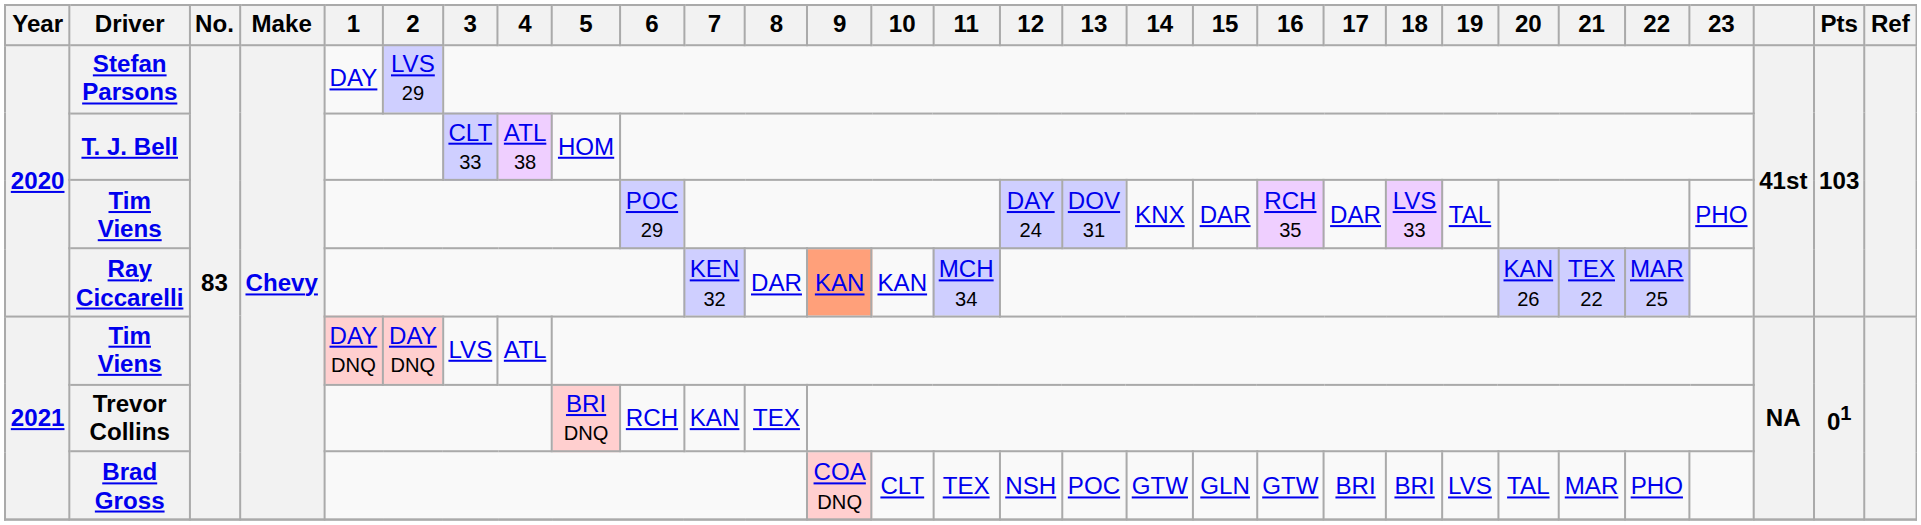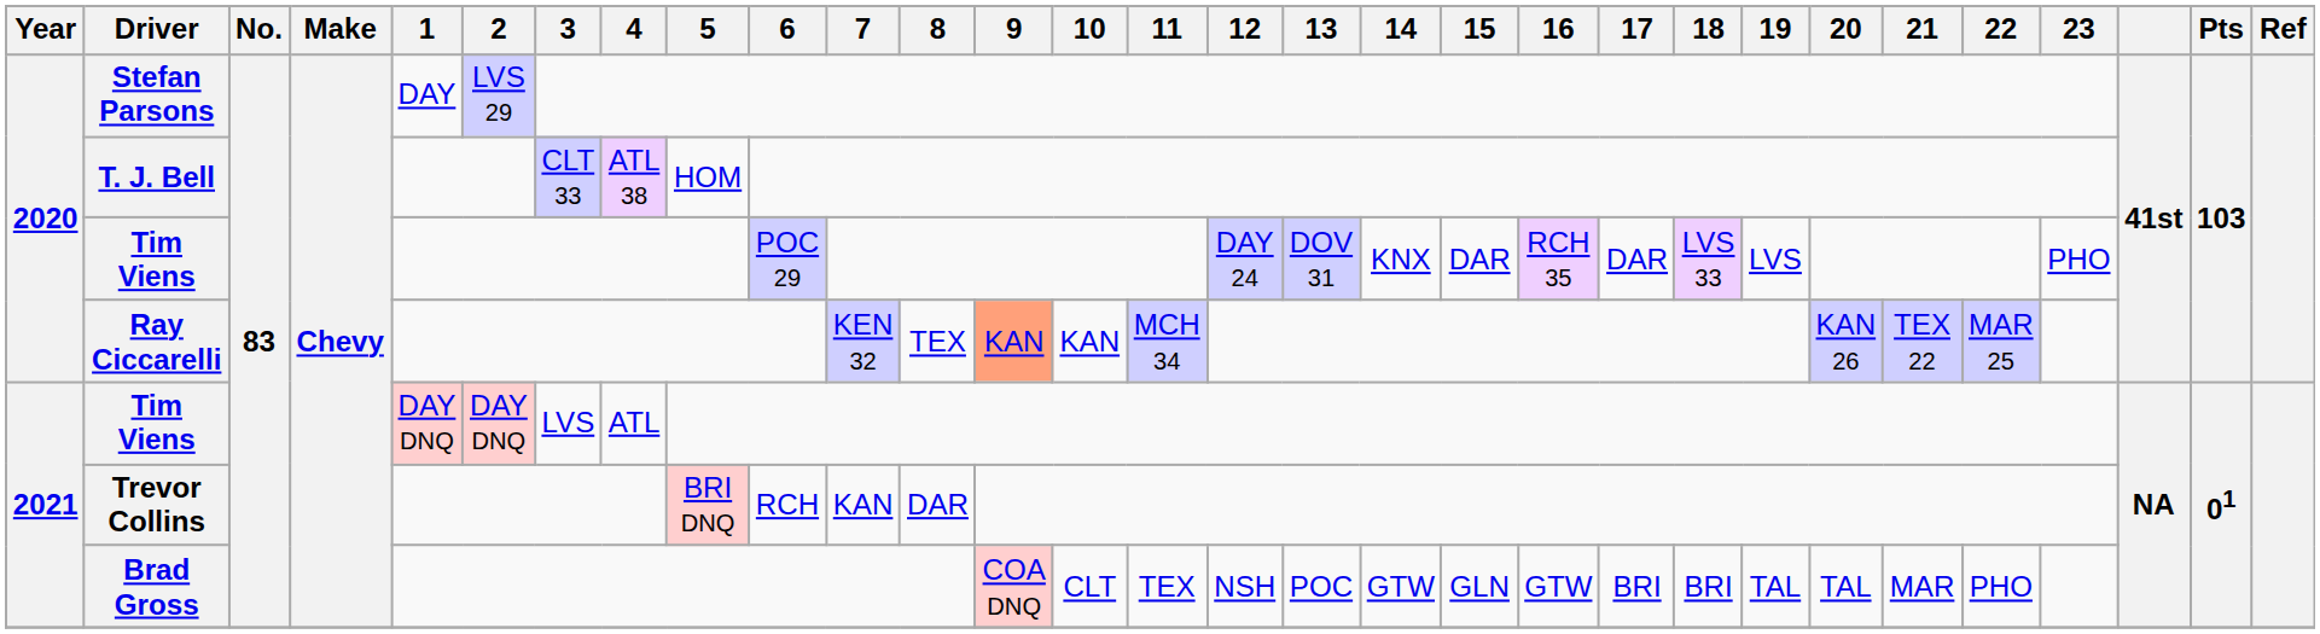2020 / Tim Viens | 19: TAL -> LVS
Ray Ciccarelli | 8: DAR -> TEX
Trevor Collins | 8: TEX -> DAR
Brad Gross | 19: LVS -> TAL
